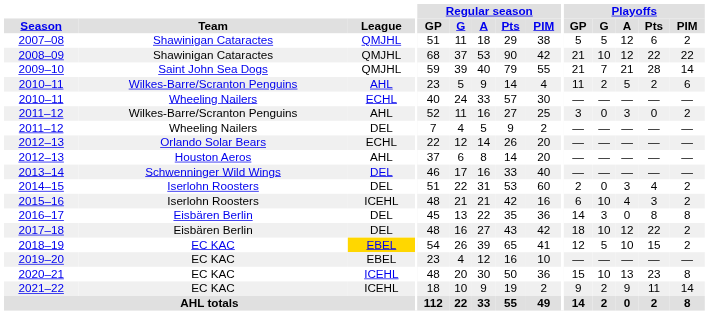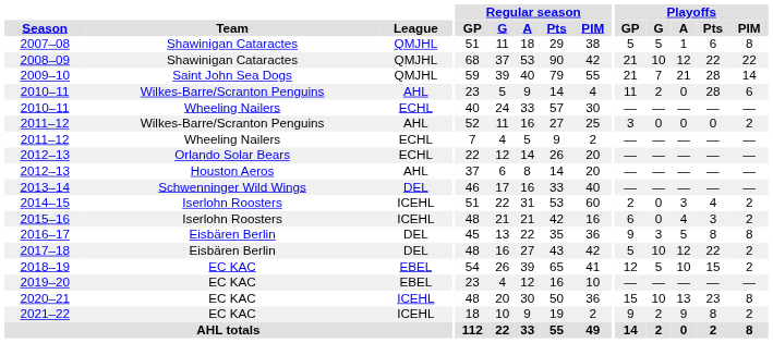2007–08 | Playoffs / A: 12 -> 1
2007–08 | Playoffs / PIM: 2 -> 8
2010–11 / Wilkes-Barre/Scranton Penguins | Playoffs / A: 5 -> 0
2010–11 / Wilkes-Barre/Scranton Penguins | Playoffs / Pts: 2 -> 28
2011–12 / Wilkes-Barre/Scranton Penguins | Playoffs / A: 3 -> 0
2011–12 / Wheeling Nailers | League: DEL -> ECHL
2014–15 | League: DEL -> ICEHL
2015–16 | Playoffs / G: 10 -> 0
2016–17 | Playoffs / GP: 14 -> 9
2016–17 | Playoffs / A: 0 -> 5
2017–18 | Playoffs / GP: 18 -> 5
2018–19 | League: gold background -> no background
2021–22 | Playoffs / Pts: 11 -> 8
2021–22 | Playoffs / PIM: 14 -> 2
